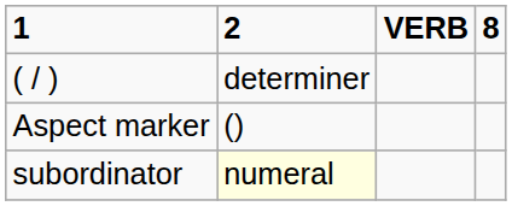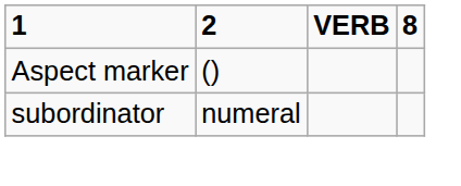- row: ( / ) | determiner
subordinator | 2: lightyellow background -> no background
